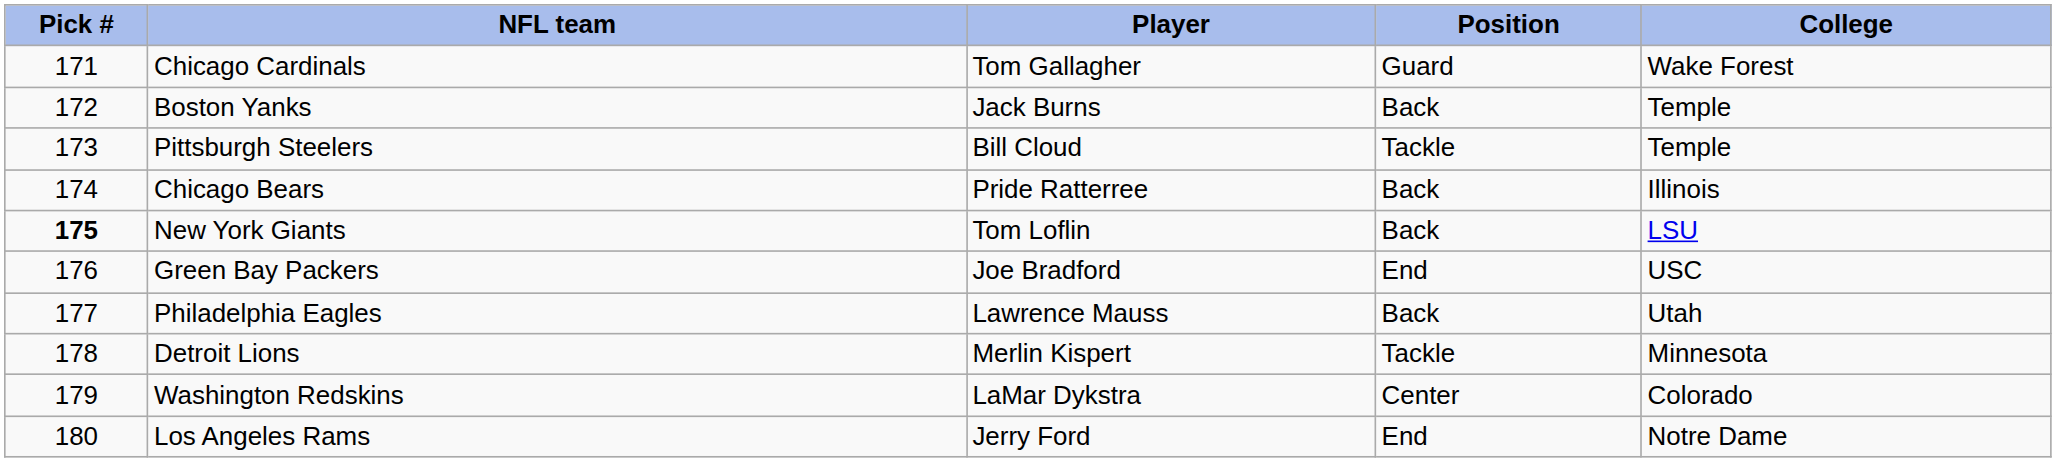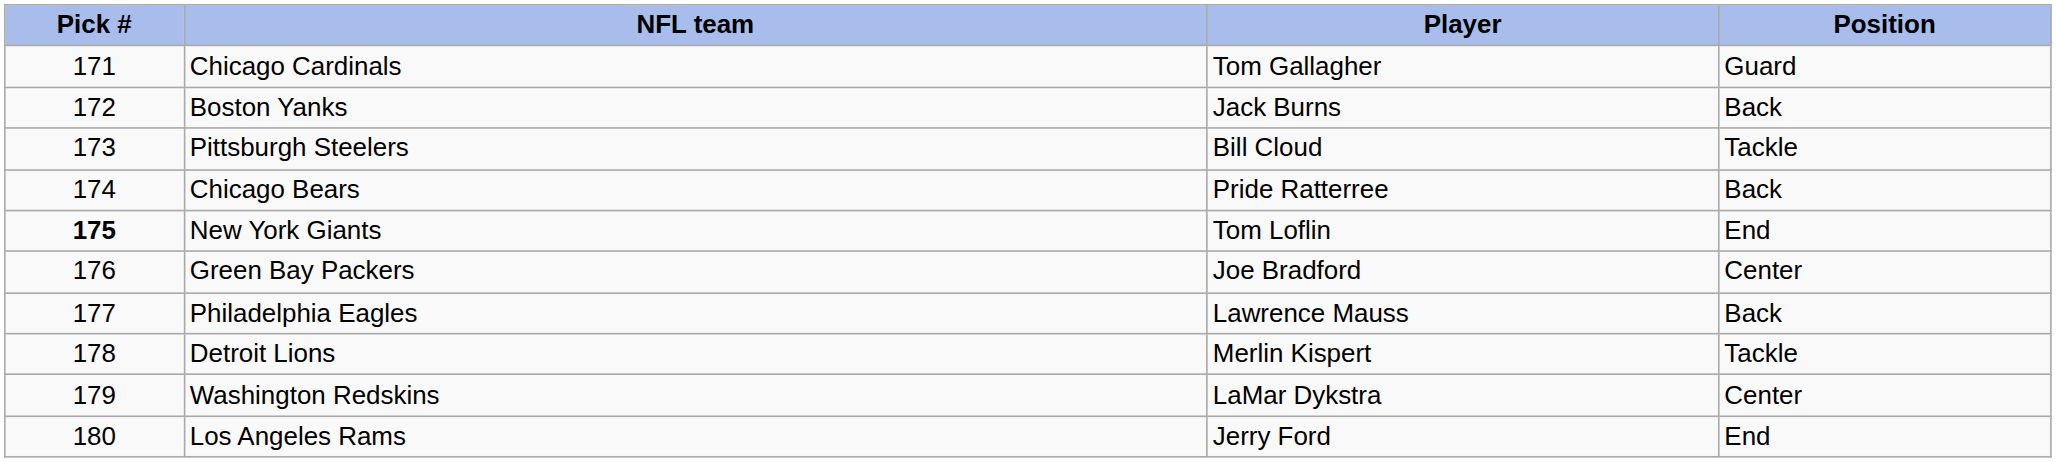- column: College | Wake Forest | Temple | Temple | Illinois | LSU | USC | Utah | Minnesota | Colorado | Notre Dame
New York Giants | Position: Back -> End
Green Bay Packers | Position: End -> Center
